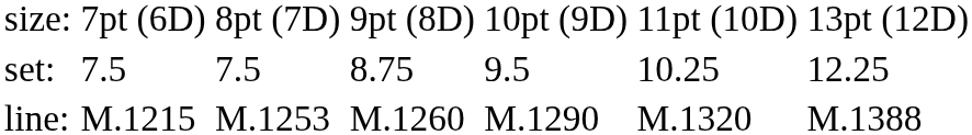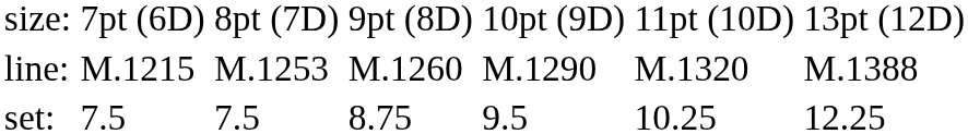rows swapped: set: <-> line:
